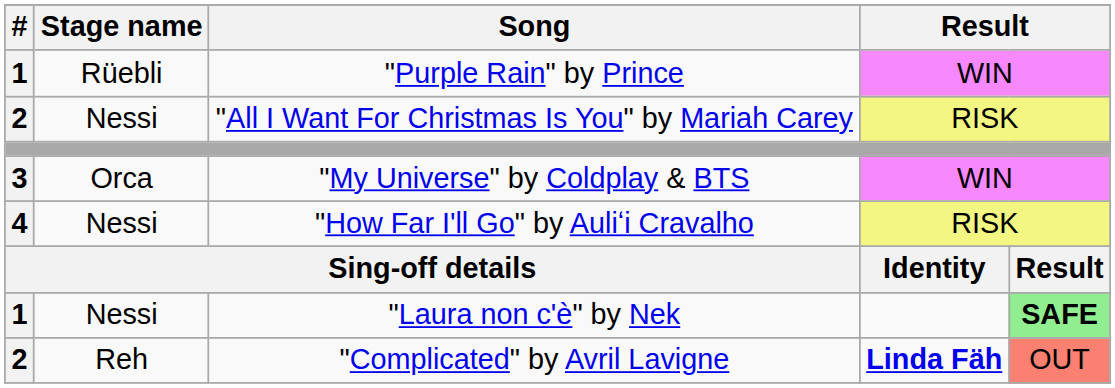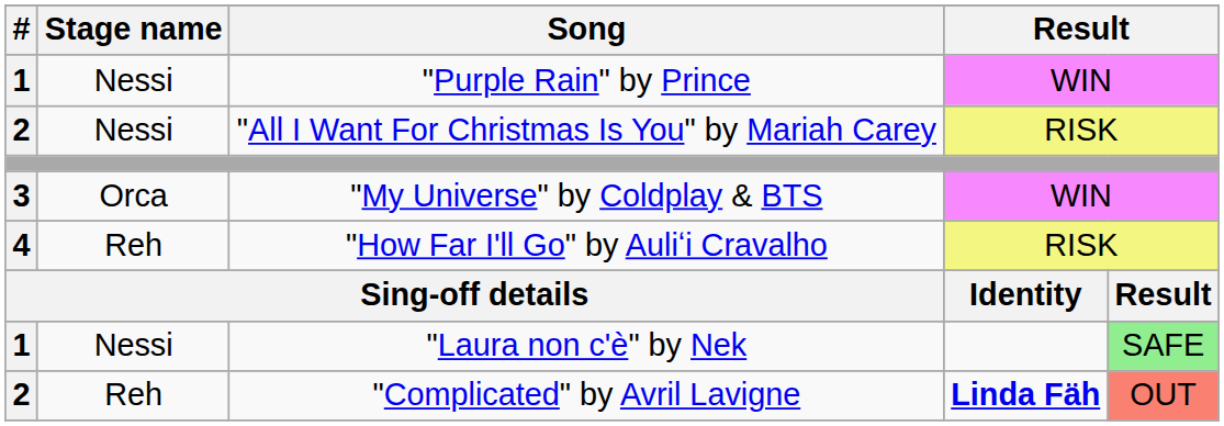"Purple Rain" by Prince | Stage name: Rüebli -> Nessi
"How Far I'll Go" by Auliʻi Cravalho | Stage name: Nessi -> Reh
"Laura non c'è" by Nek | column 5: bold -> normal
